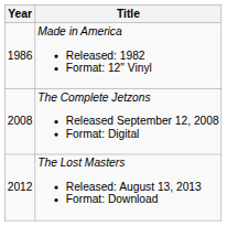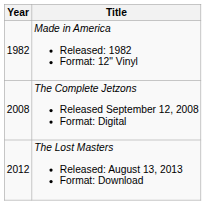Made in America Released: 1982 Format: 12" Vinyl | Year: 1986 -> 1982
